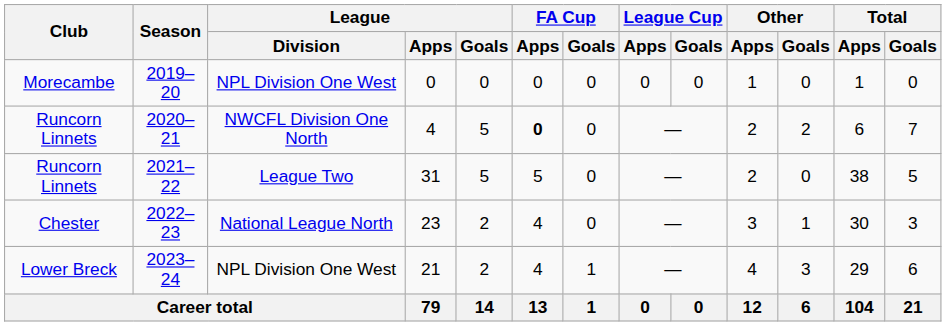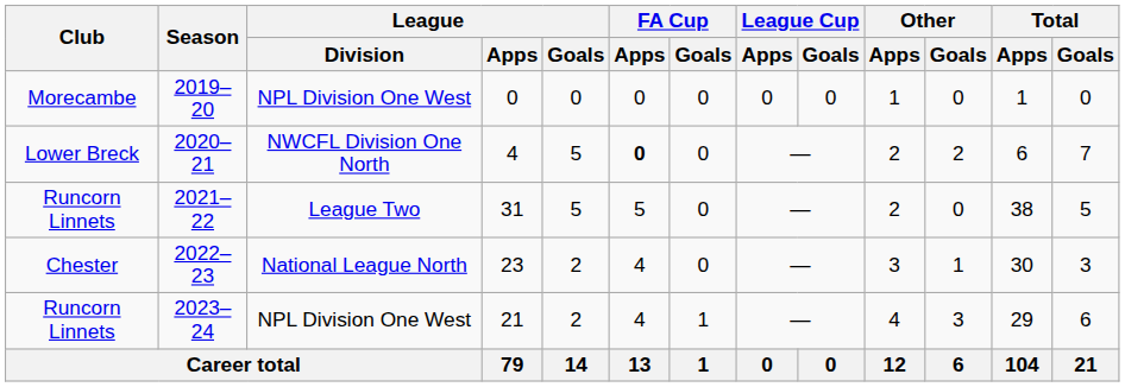2020–21 | Club: Runcorn Linnets -> Lower Breck
2023–24 | Club: Lower Breck -> Runcorn Linnets
